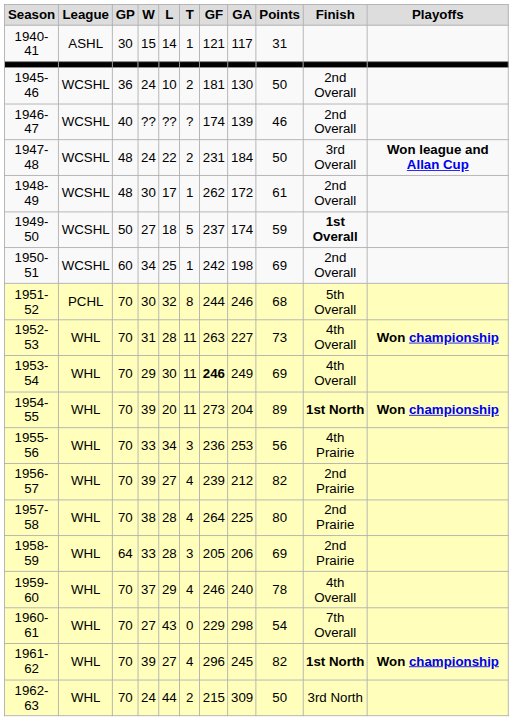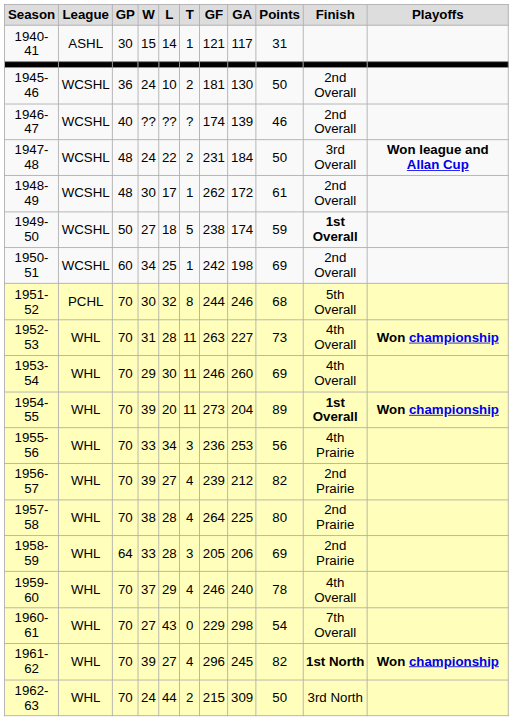1949-50 | GF: 237 -> 238
1953-54 | GF: bold -> normal
1953-54 | GA: 249 -> 260
1954-55 | Finish: 1st North -> 1st Overall
